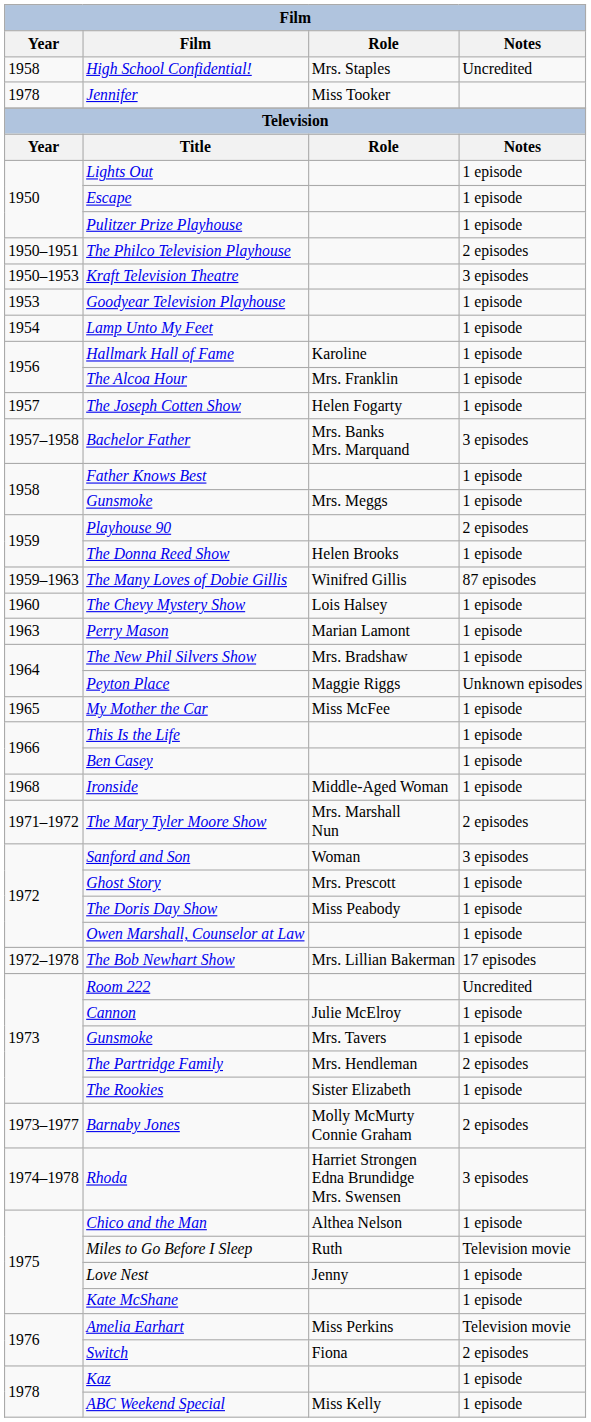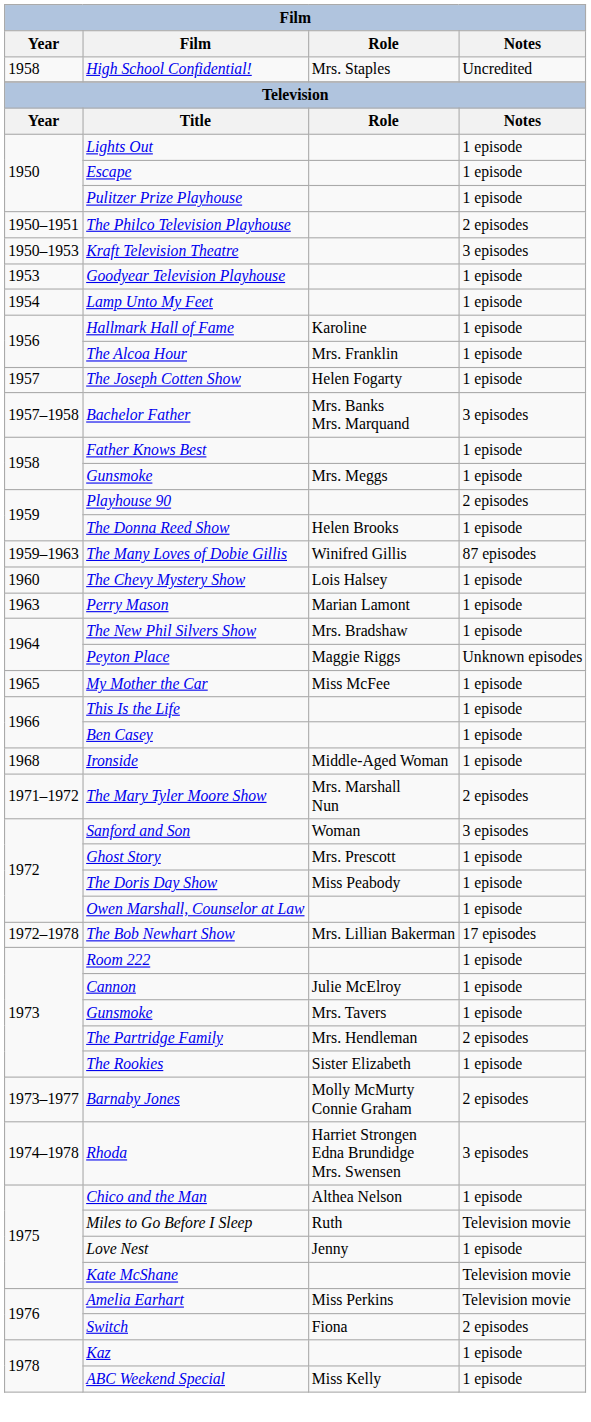- row: 1978 | Jennifer | Miss Tooker
Room 222 | Notes: Uncredited -> 1 episode
Kate McShane | Notes: 1 episode -> Television movie
